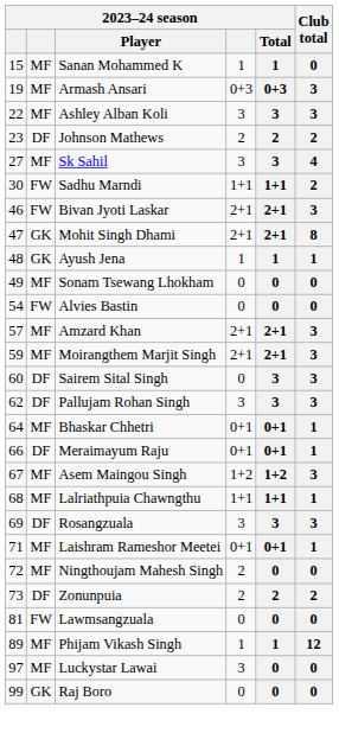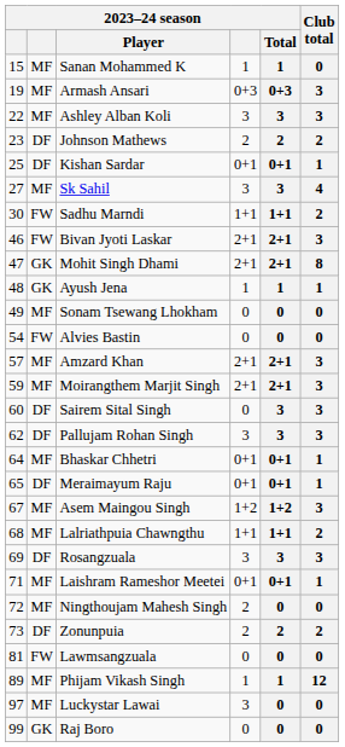+ row: 25 | DF | Kishan Sardar | 0+1 | 0+1 | 1
Meraimayum Raju | column 1: 66 -> 65
Lalriathpuia Chawngthu | Club total: 1 -> 2
